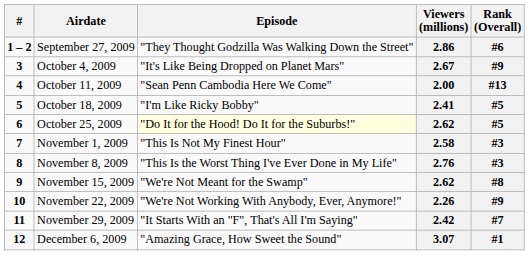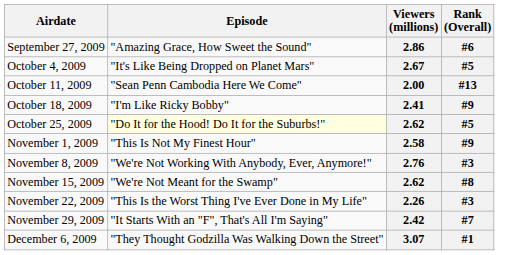- column: # | 1 – 2 | 3 | 4 | 5 | 6 | 7 | 8 | 9 | 10 | 11 | 12
2.86 | Episode: "They Thought Godzilla Was Walking Down the Street" -> "Amazing Grace, How Sweet the Sound"
2.67 | Rank (Overall): #9 -> #5
2.41 | Rank (Overall): #5 -> #9
2.58 | Rank (Overall): #3 -> #9
2.76 | Episode: "This Is the Worst Thing I've Ever Done in My Life" -> "We're Not Working With Anybody, Ever, Anymore!"
2.26 | Episode: "We're Not Working With Anybody, Ever, Anymore!" -> "This Is the Worst Thing I've Ever Done in My Life"
2.26 | Rank (Overall): #9 -> #3
3.07 | Episode: "Amazing Grace, How Sweet the Sound" -> "They Thought Godzilla Was Walking Down the Street"
